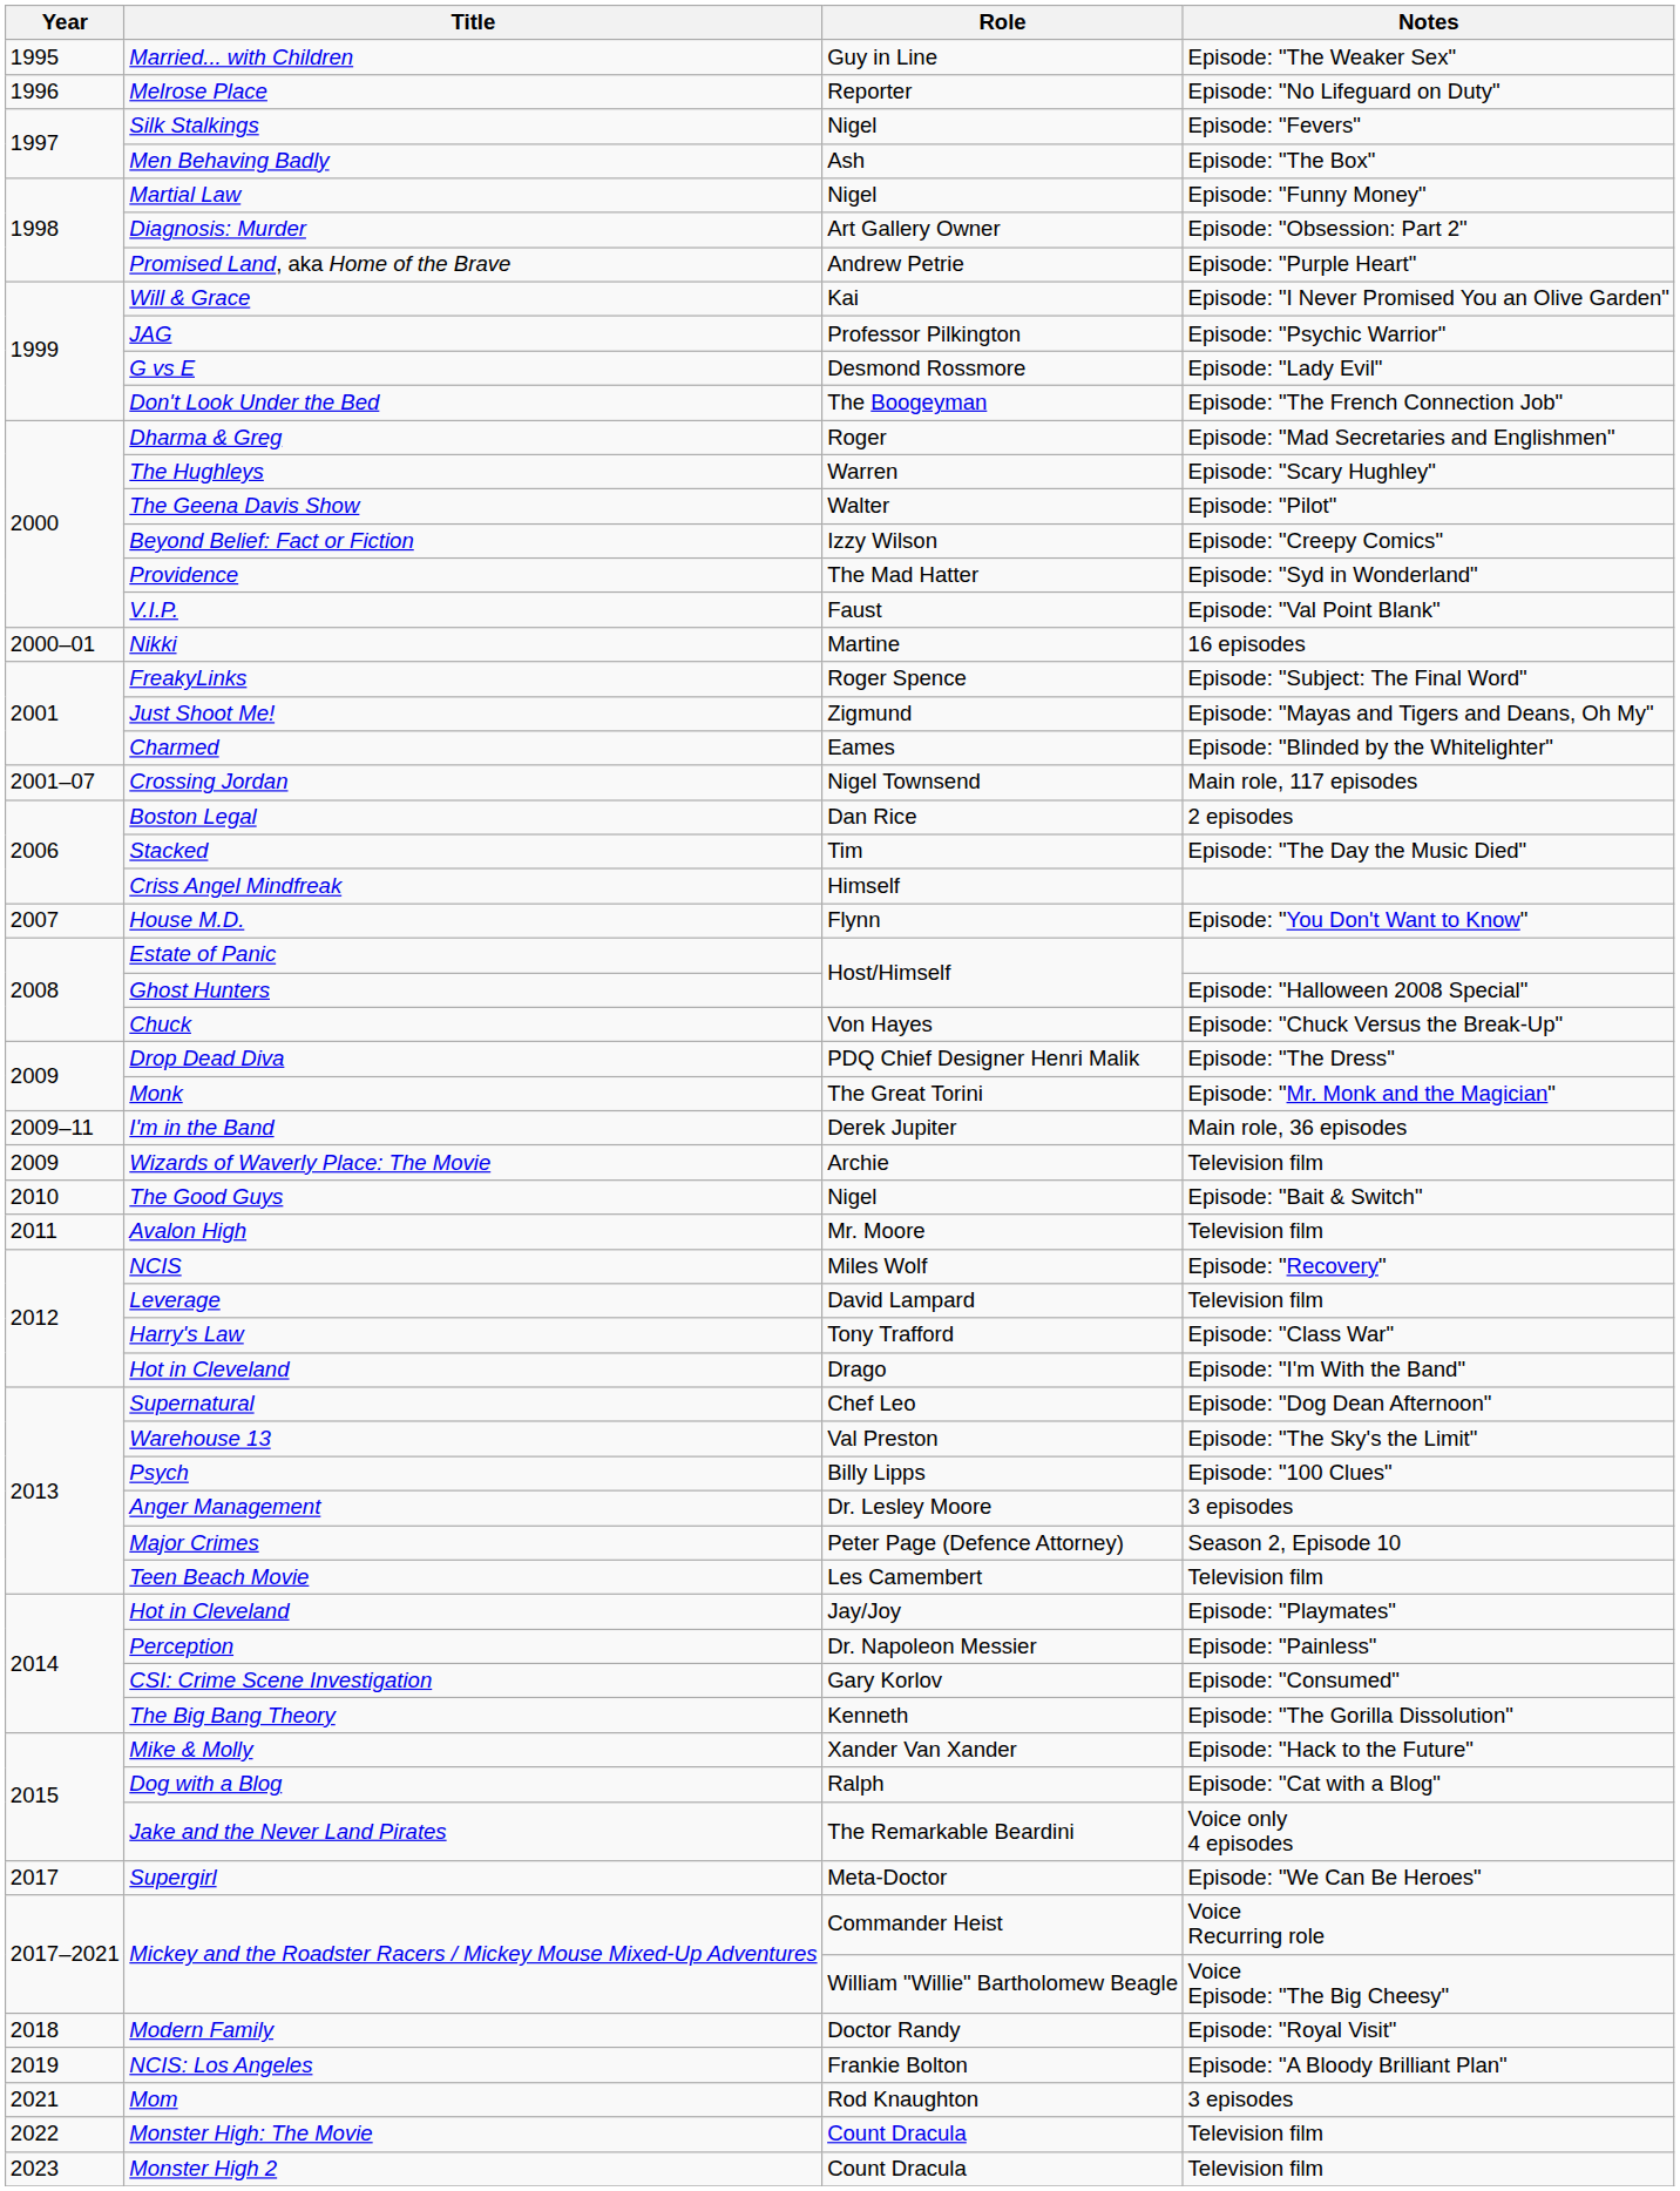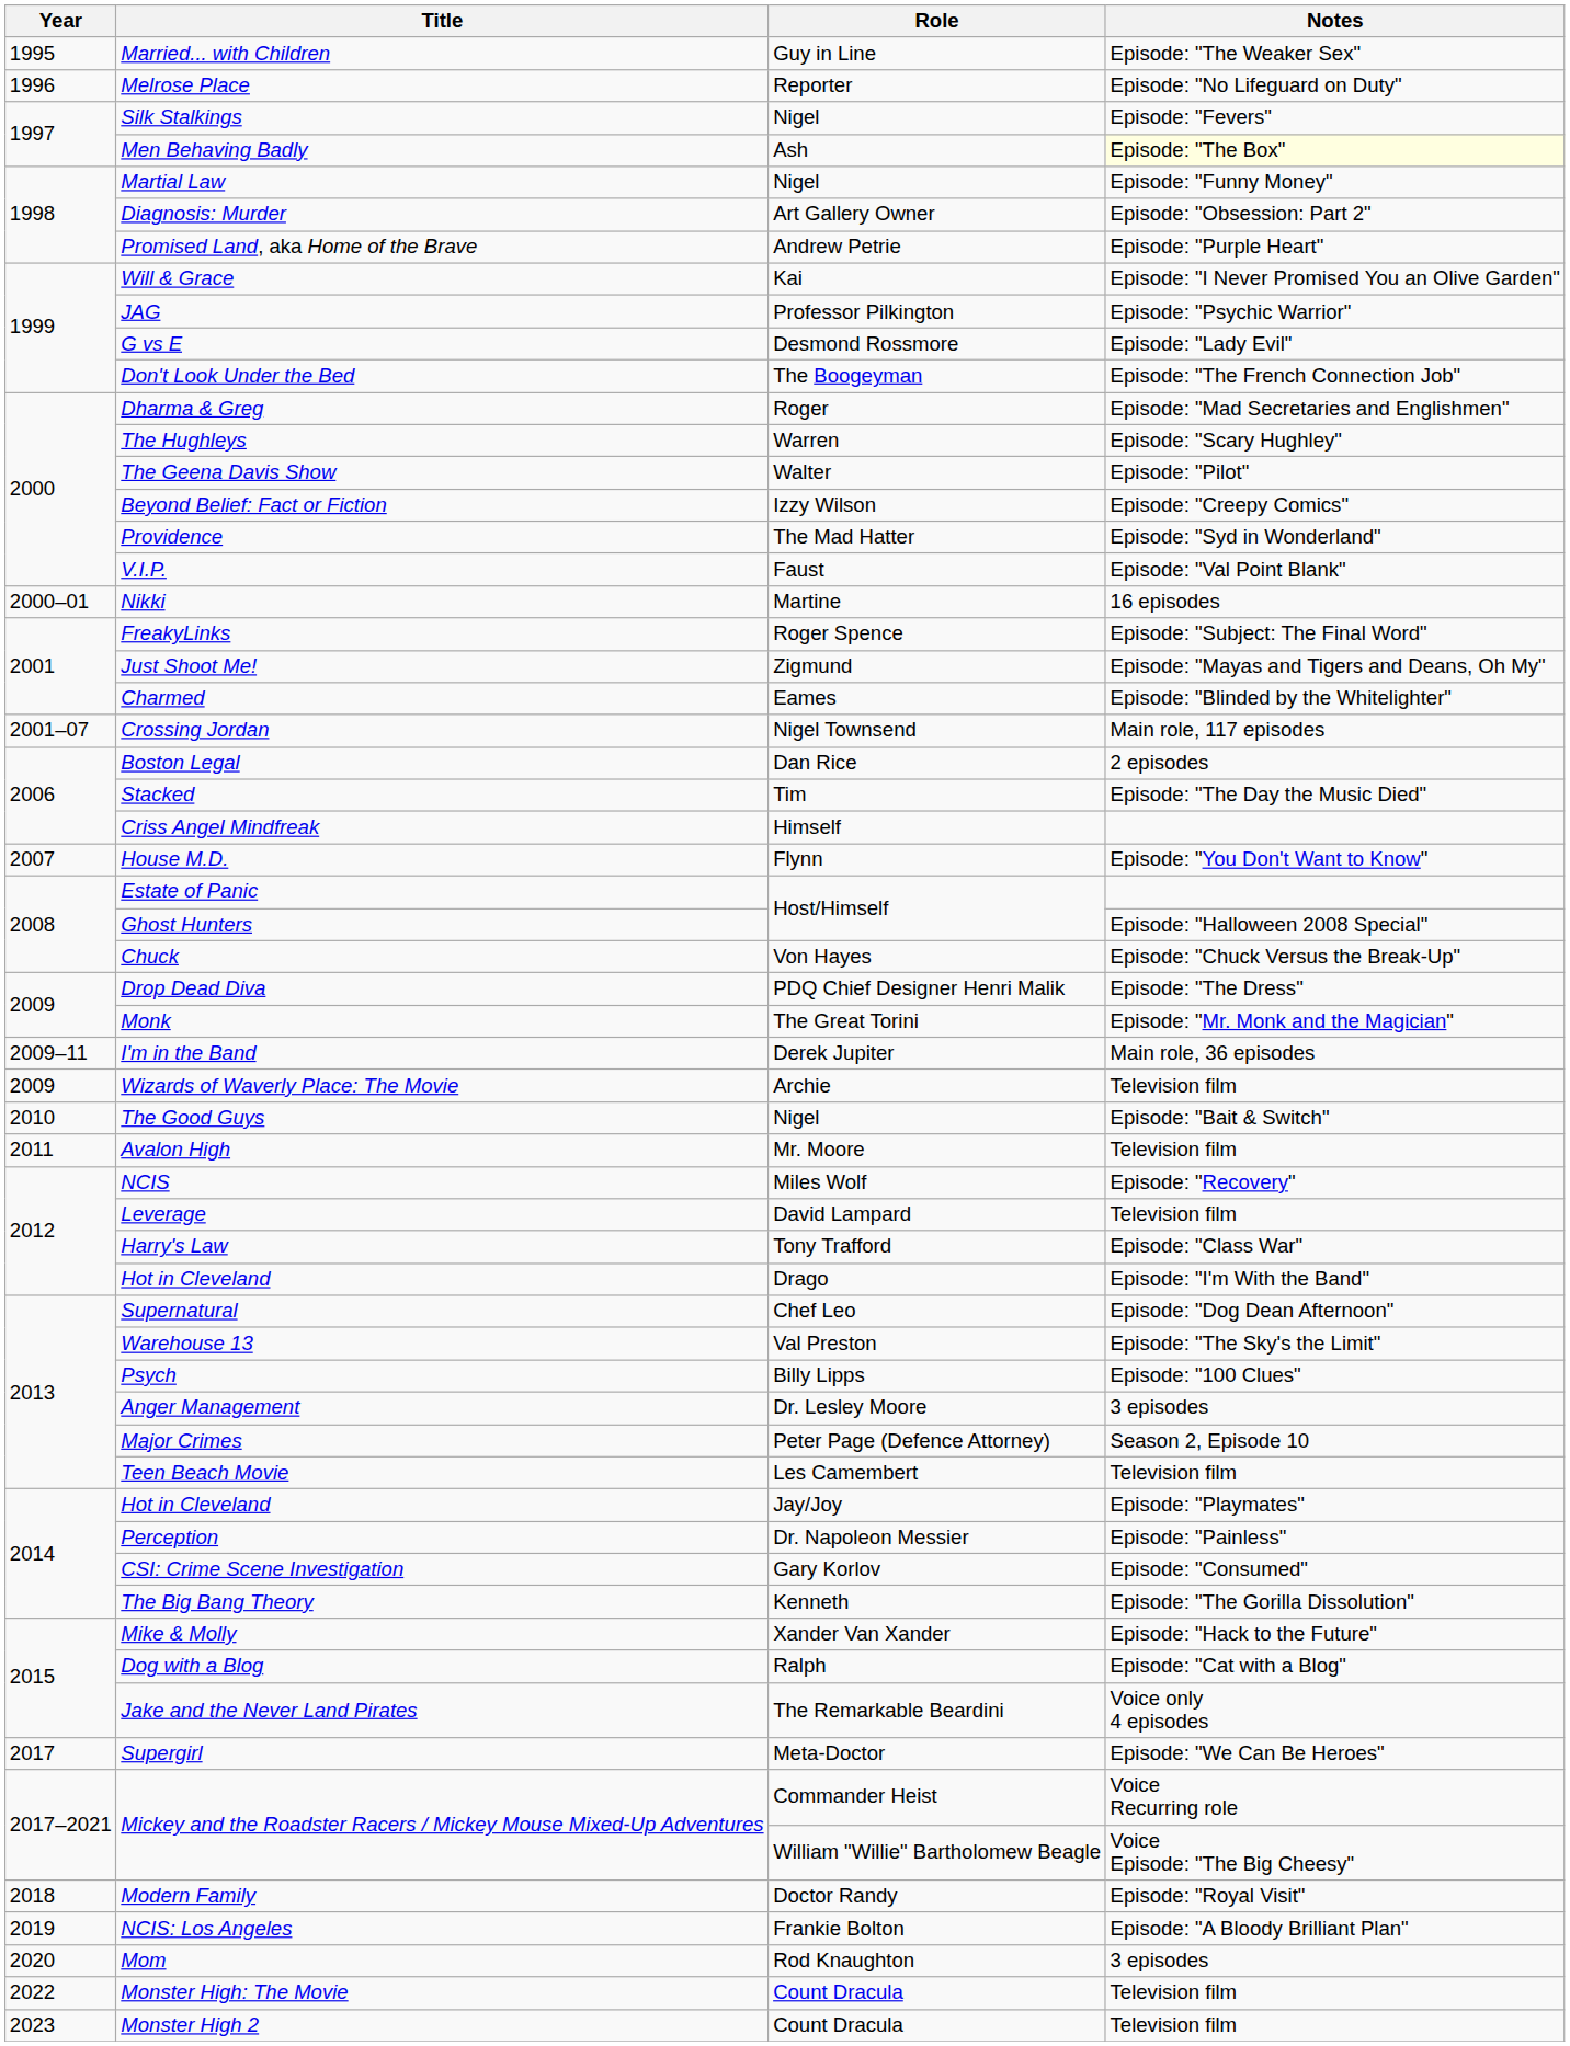Men Behaving Badly | Notes: no background -> lightyellow background
Mom | Year: 2021 -> 2020
